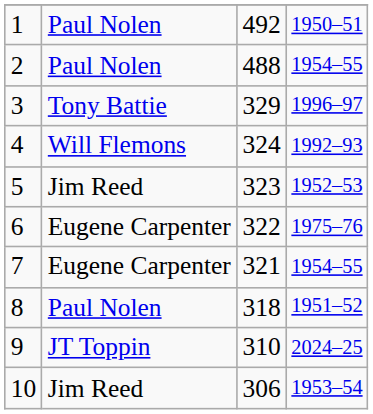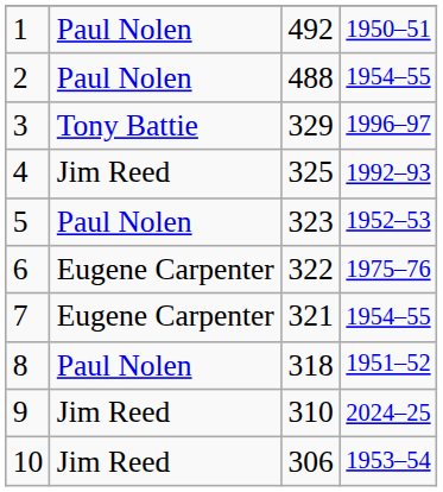4 | column 2: Will Flemons -> Jim Reed
4 | column 3: 324 -> 325
5 | column 2: Jim Reed -> Paul Nolen
9 | column 2: JT Toppin -> Jim Reed
